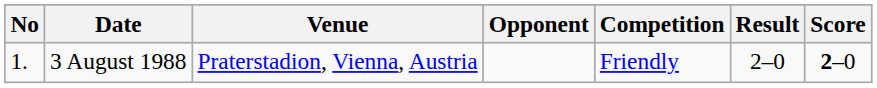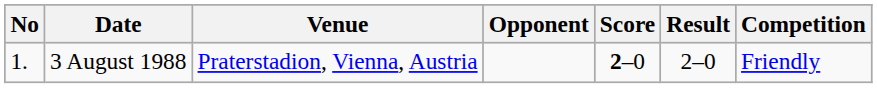columns swapped: Score <-> Competition
